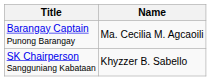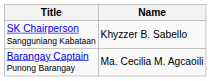rows swapped: Barangay Captain Punong Barangay <-> SK Chairperson Sangguniang Kabataan
